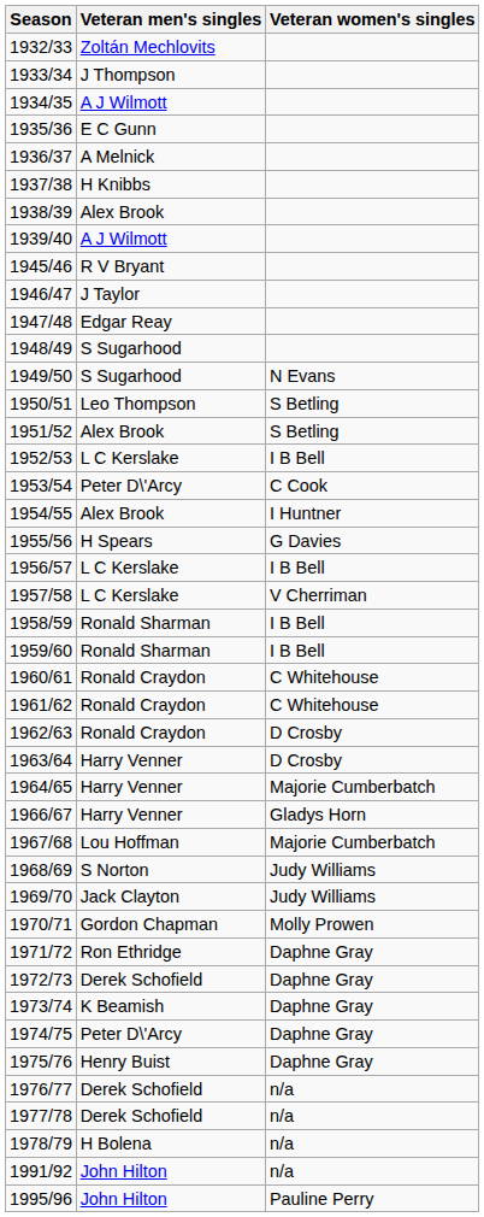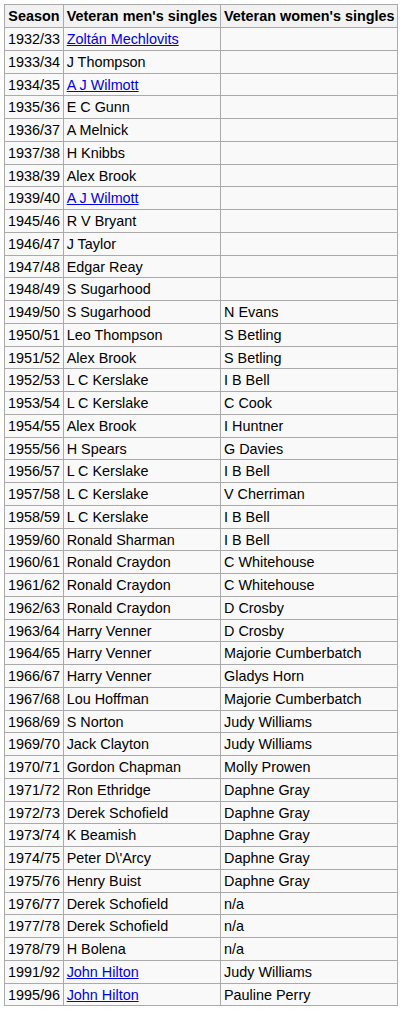1953/54 | Veteran men's singles: Peter D\'Arcy -> L C Kerslake
1958/59 | Veteran men's singles: Ronald Sharman -> L C Kerslake
1991/92 | Veteran women's singles: n/a -> Judy Williams
